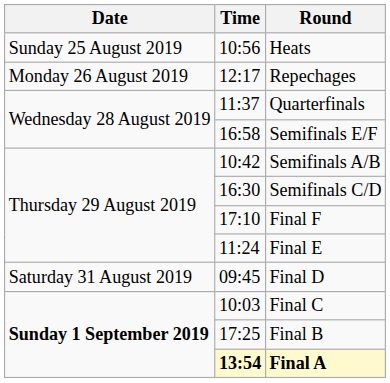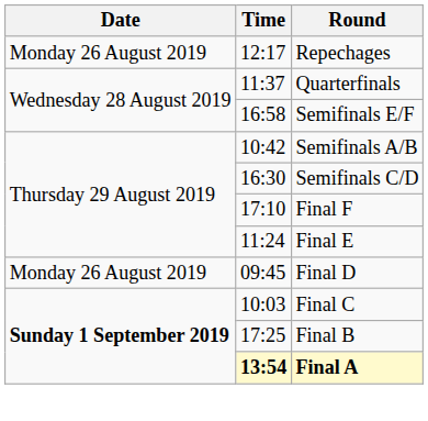- row: Sunday 25 August 2019 | 10:56 | Heats
Final D | Date: Saturday 31 August 2019 -> Monday 26 August 2019
